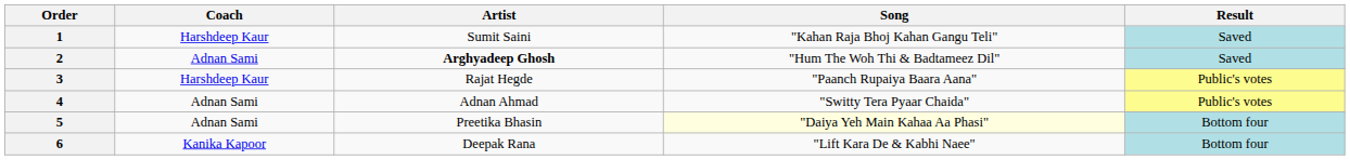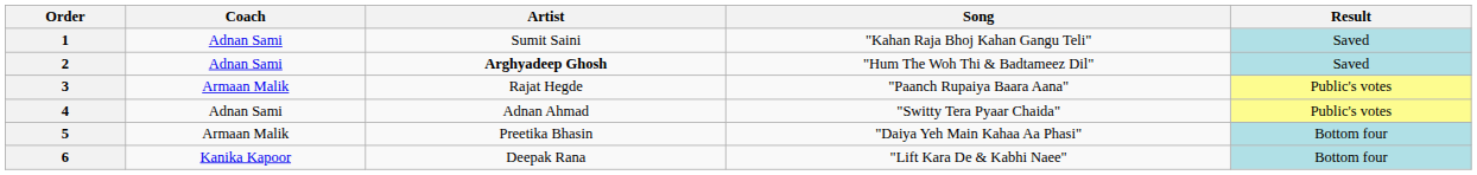1 | Coach: Harshdeep Kaur -> Adnan Sami
3 | Coach: Harshdeep Kaur -> Armaan Malik
5 | Coach: Adnan Sami -> Armaan Malik
5 | Song: lightyellow background -> no background
